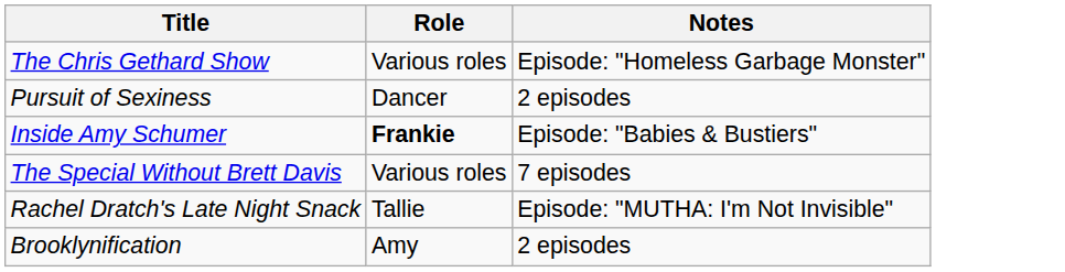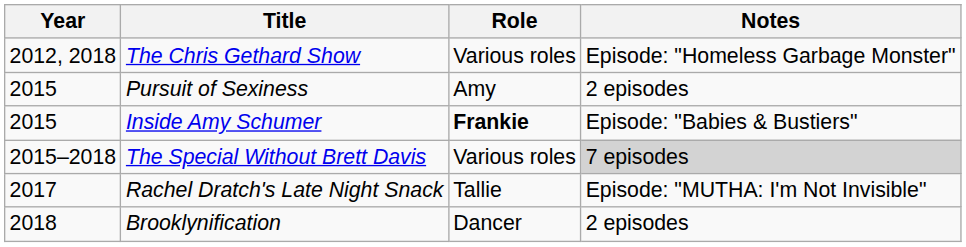+ column: Year | 2012, 2018 | 2015 | 2015 | 2015–2018 | 2017 | 2018
Pursuit of Sexiness | Role: Dancer -> Amy
The Special Without Brett Davis | Notes: no background -> lightgrey background
Brooklynification | Role: Amy -> Dancer
